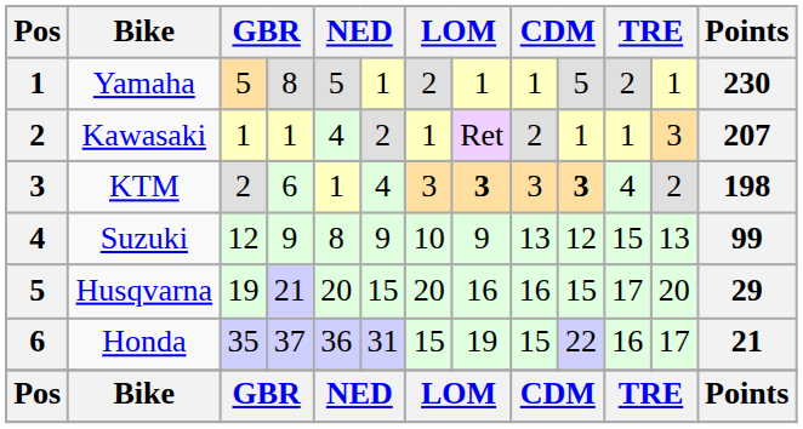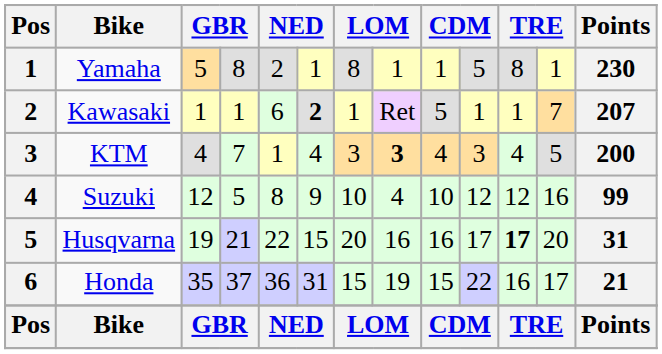Yamaha | column 5: 5 -> 2
Yamaha | column 7: 2 -> 8
Yamaha | column 11: 2 -> 8
Kawasaki | column 5: 4 -> 6
Kawasaki | column 6: normal -> bold
Kawasaki | column 9: 2 -> 5
Kawasaki | column 12: 3 -> 7
KTM | column 3: 2 -> 4
KTM | column 4: 6 -> 7
KTM | column 9: 3 -> 4
KTM | column 10: bold -> normal
KTM | column 12: 2 -> 5
KTM | Points: 198 -> 200
Suzuki | column 4: 9 -> 5
Suzuki | column 8: 9 -> 4
Suzuki | column 9: 13 -> 10
Suzuki | column 11: 15 -> 12
Suzuki | column 12: 13 -> 16
Husqvarna | column 5: 20 -> 22
Husqvarna | column 10: 15 -> 17
Husqvarna | column 11: normal -> bold
Husqvarna | Points: 29 -> 31
